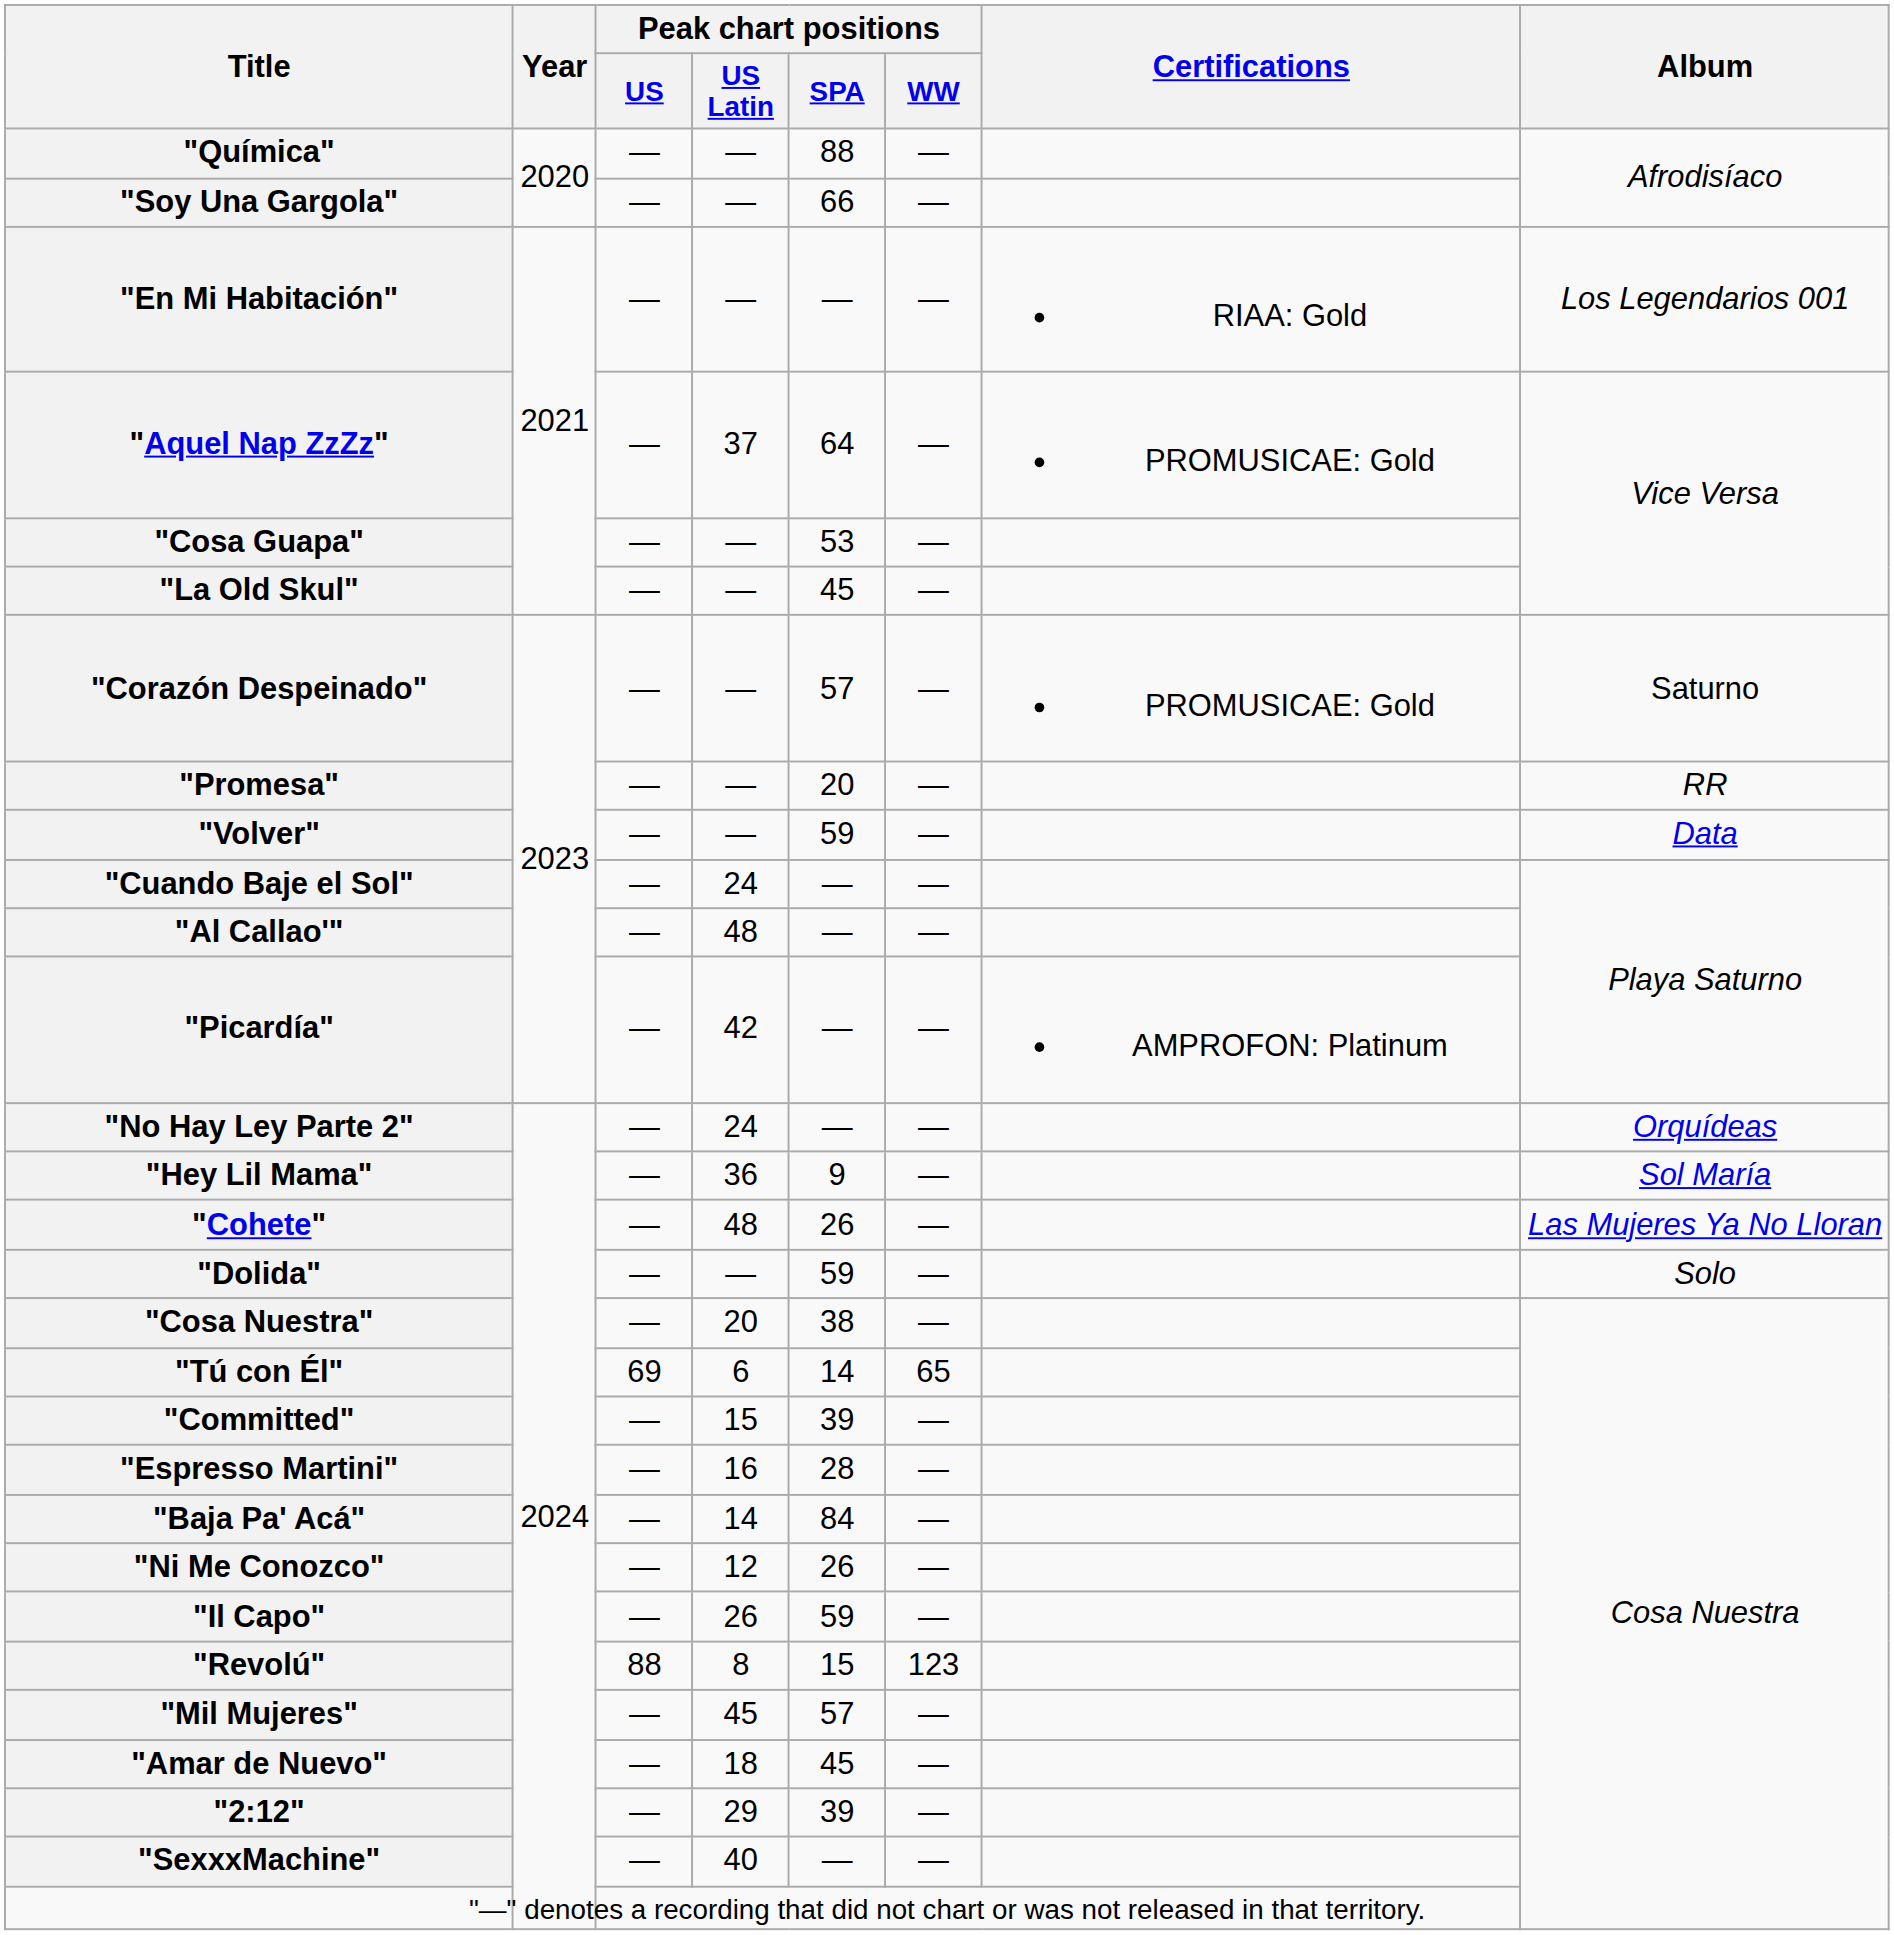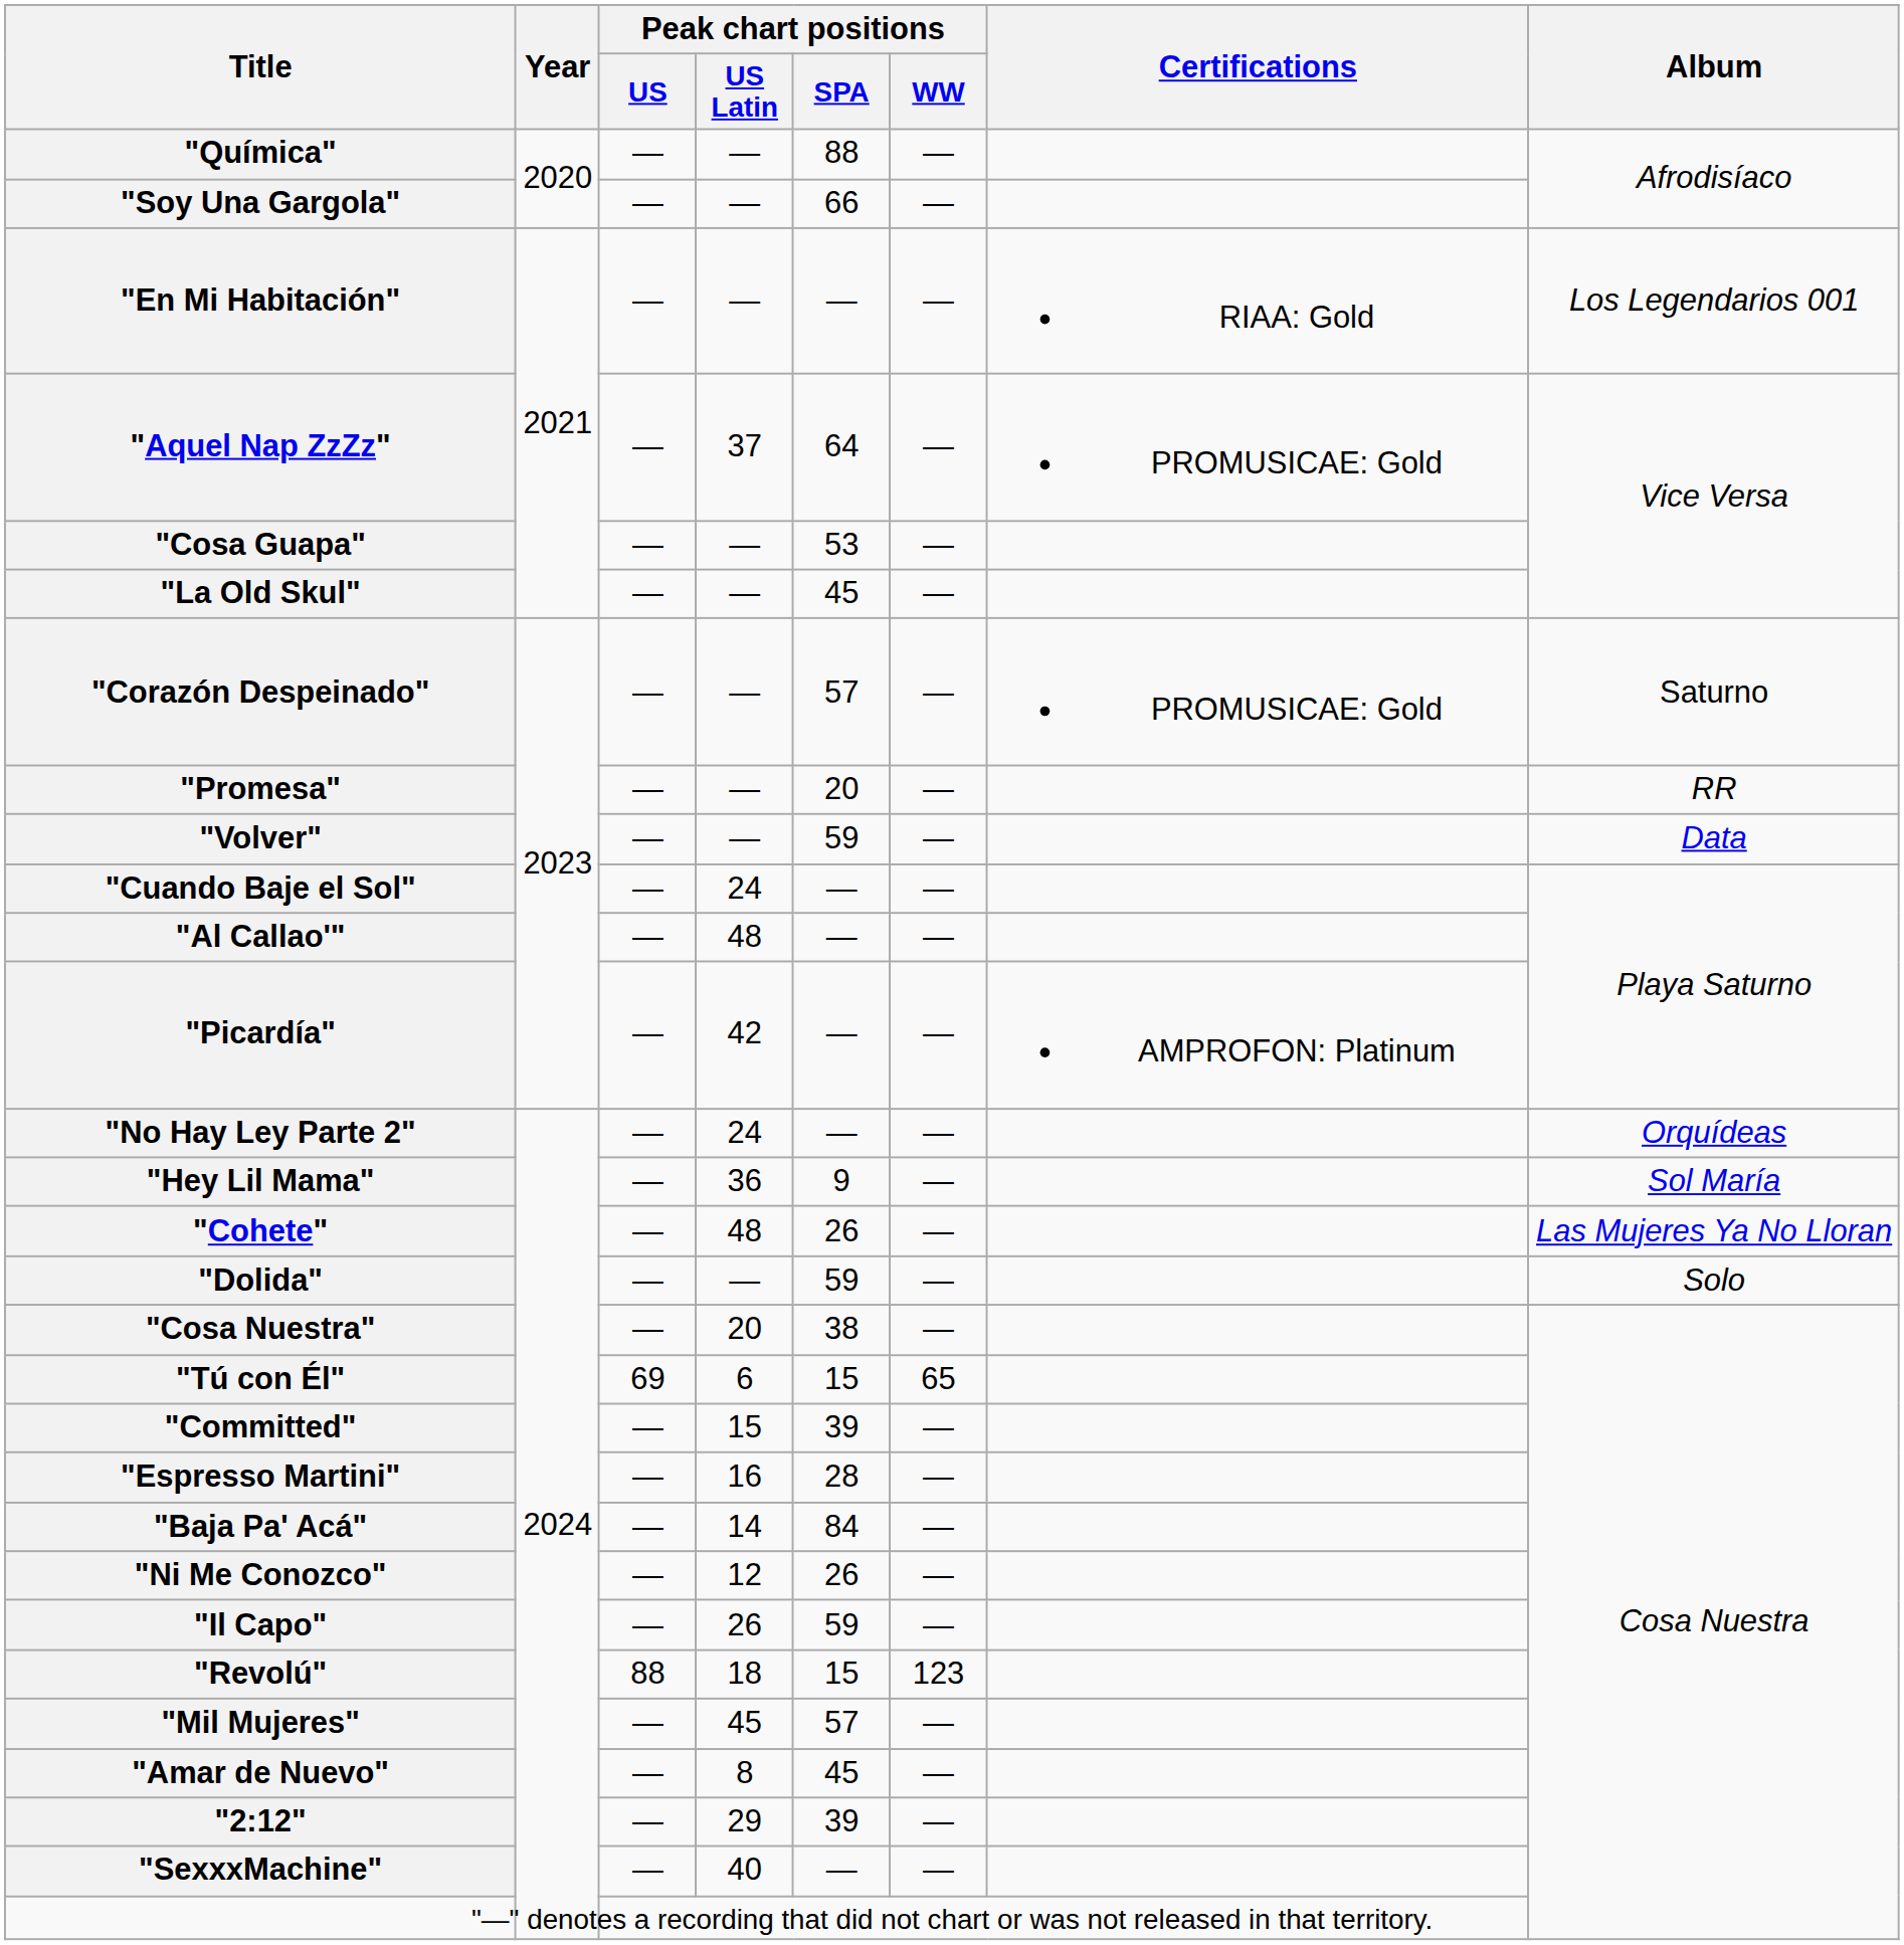"Tú con Él" | Peak chart positions / SPA: 14 -> 15
"Revolú" | Peak chart positions / US Latin: 8 -> 18
"Amar de Nuevo" | Peak chart positions / US Latin: 18 -> 8
